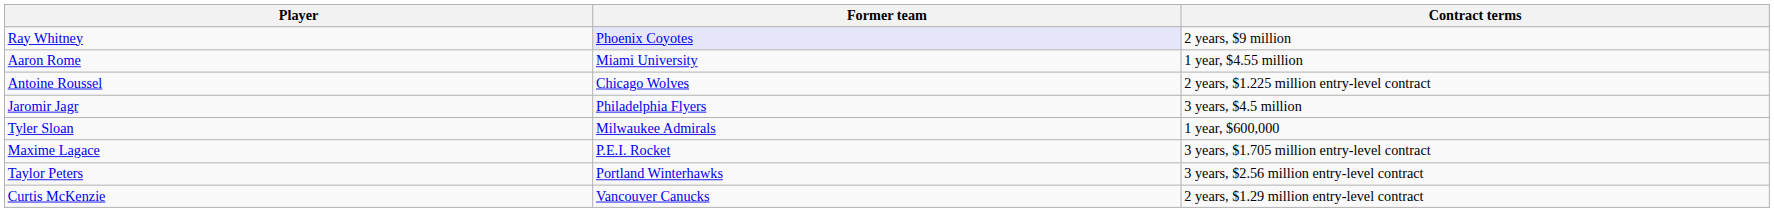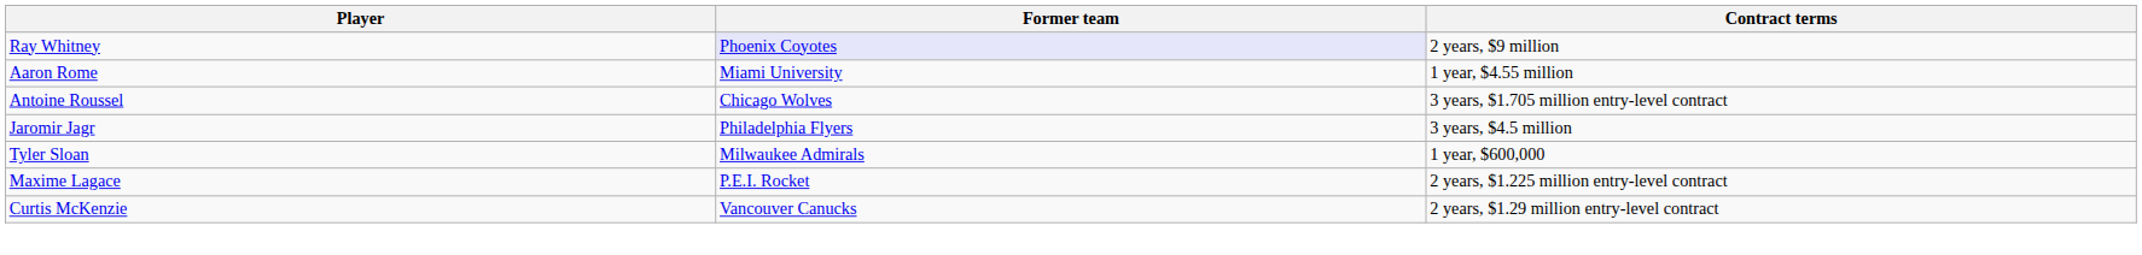Antoine Roussel | Contract terms: 2 years, $1.225 million entry-level contract -> 3 years, $1.705 million entry-level contract
Maxime Lagace | Contract terms: 3 years, $1.705 million entry-level contract -> 2 years, $1.225 million entry-level contract
- row: Taylor Peters | Portland Winterhawks | 3 years, $2.56 million entry-level contract
